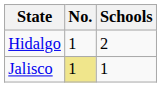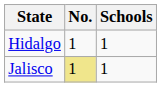Hidalgo | Schools: 2 -> 1
